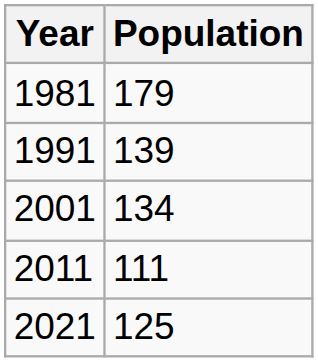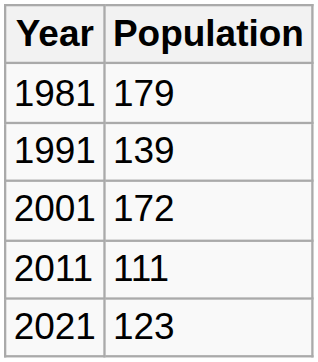2001 | Population: 134 -> 172
2021 | Population: 125 -> 123
